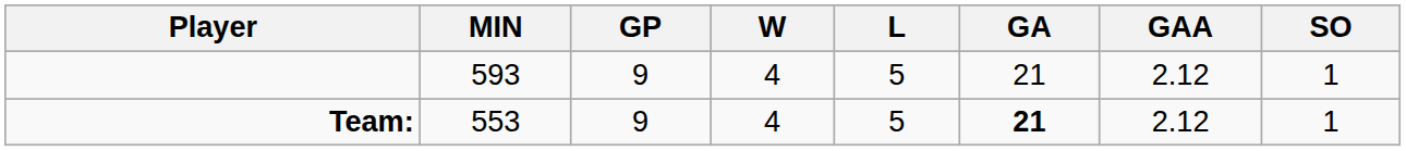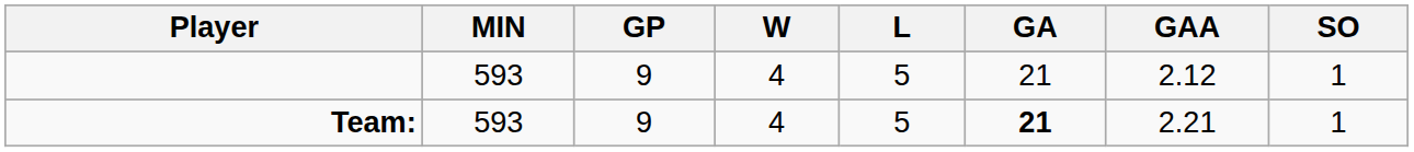Team: | MIN: 553 -> 593
Team: | GAA: 2.12 -> 2.21
